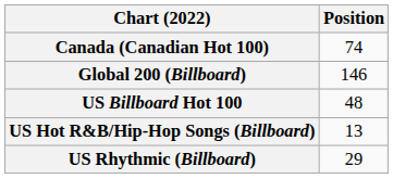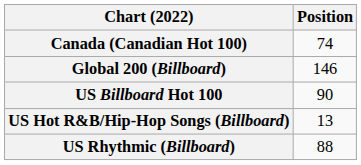US Billboard Hot 100 | Position: 48 -> 90
US Rhythmic (Billboard) | Position: 29 -> 88
